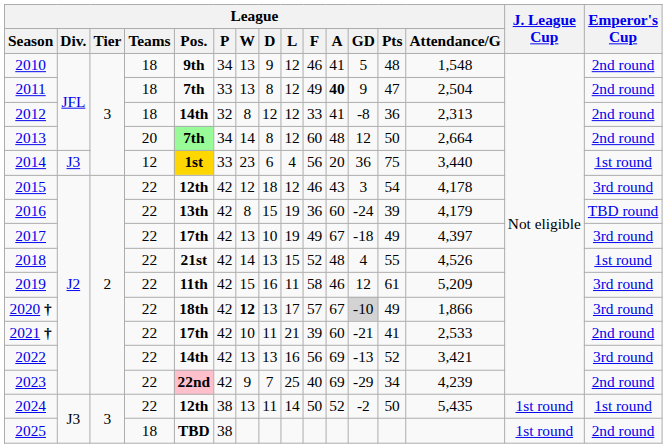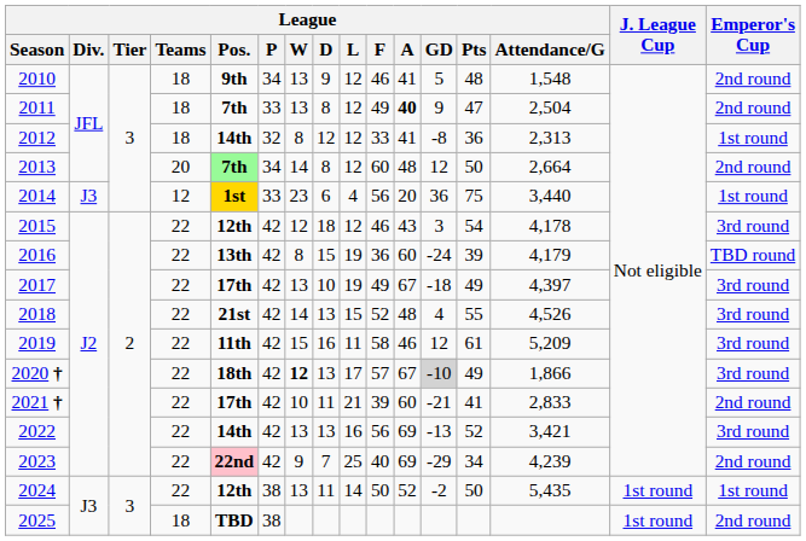2012 | Emperor's Cup: 2nd round -> 1st round
2018 | Emperor's Cup: 1st round -> 3rd round
2021 † | League / Attendance/G: 2,533 -> 2,833
